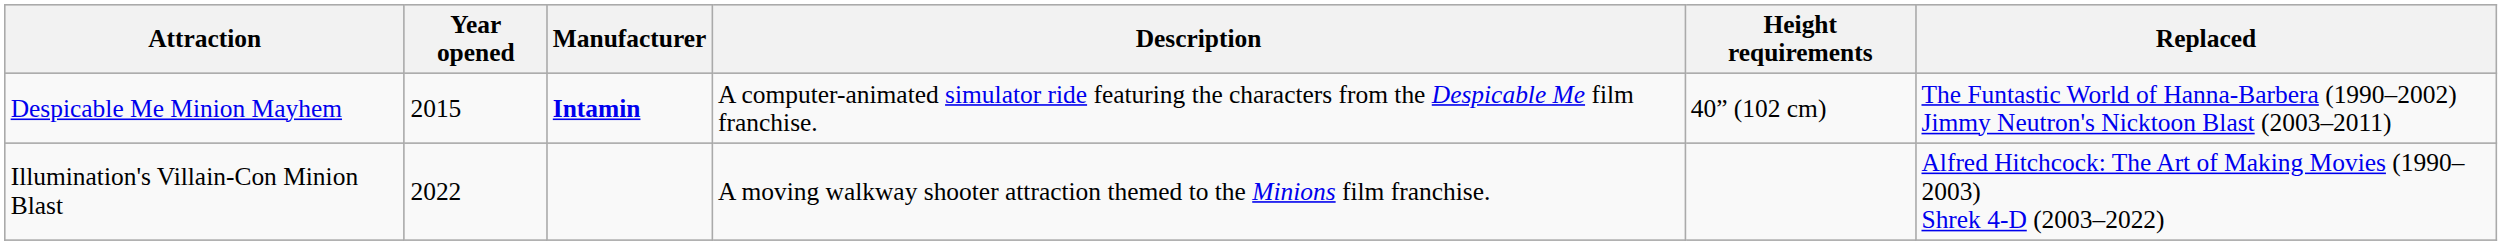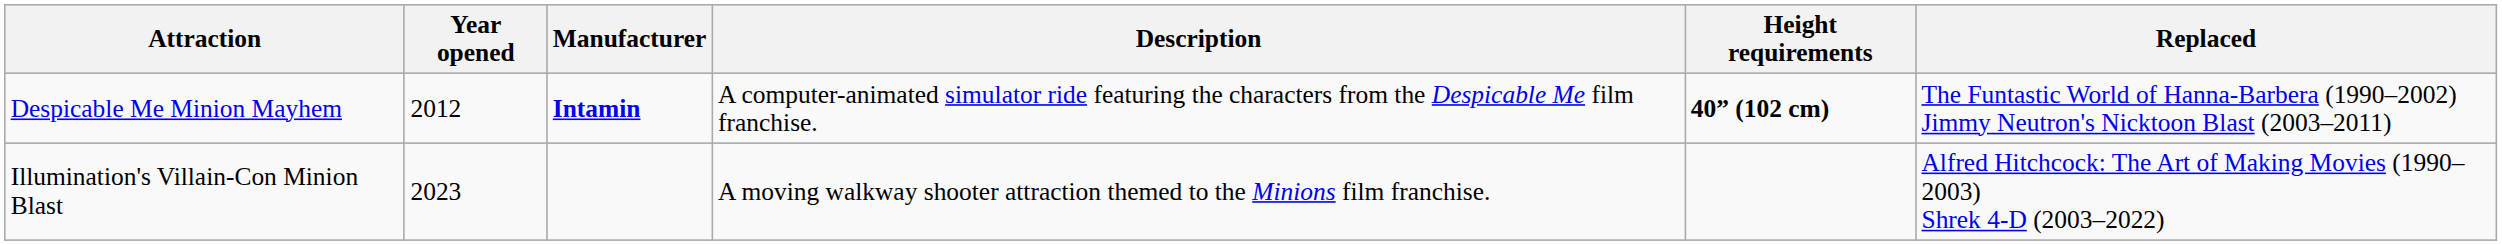Despicable Me Minion Mayhem | Year opened: 2015 -> 2012
Despicable Me Minion Mayhem | Height requirements: normal -> bold
Illumination's Villain-Con Minion Blast | Year opened: 2022 -> 2023
